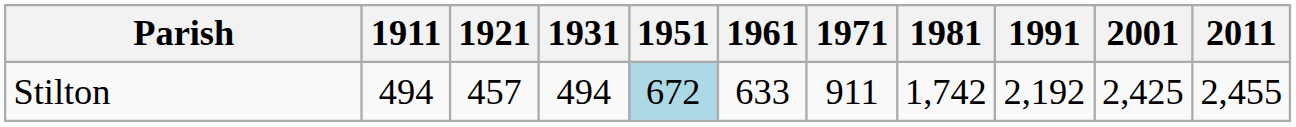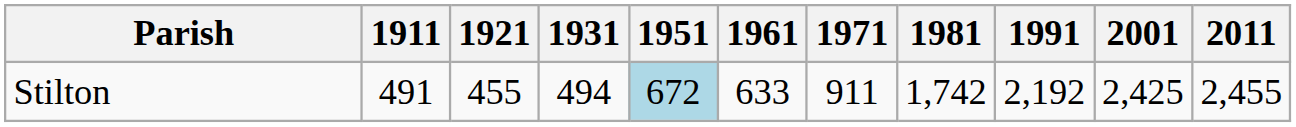Stilton | 1911: 494 -> 491
Stilton | 1921: 457 -> 455
